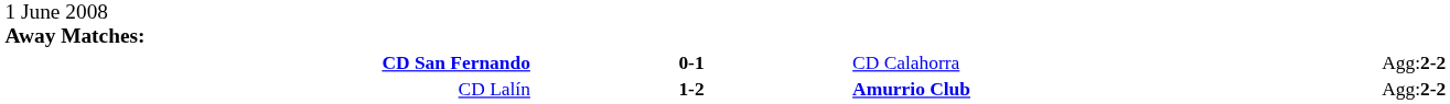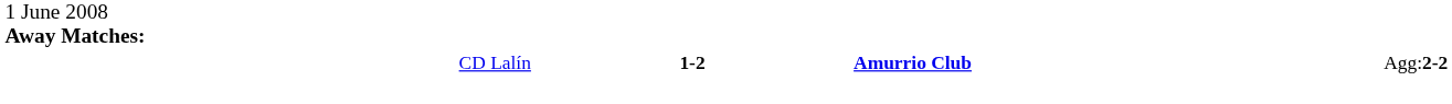- row: CD San Fernando | 0-1 | CD Calahorra | Agg:2-2
